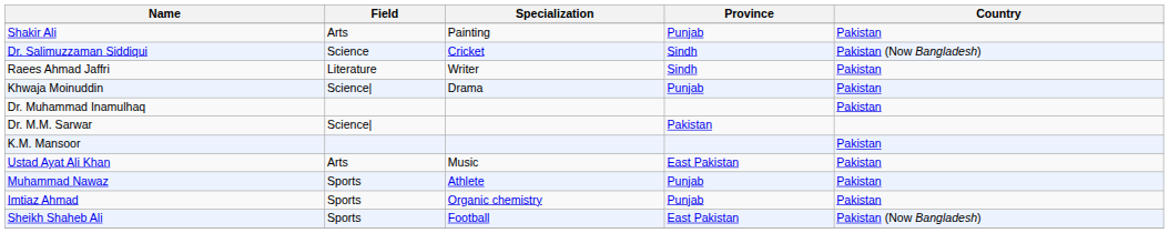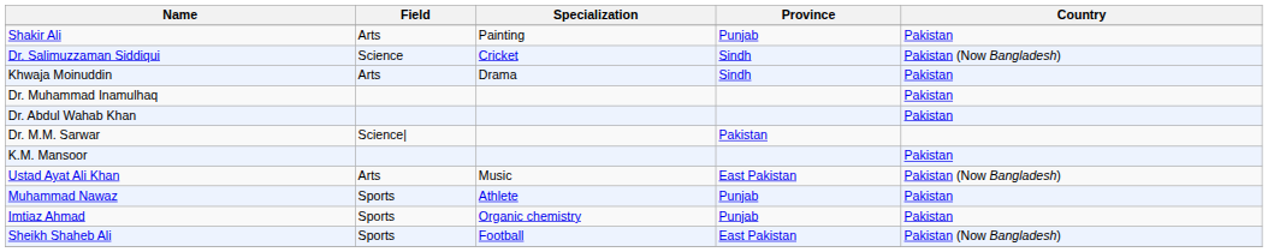- row: Raees Ahmad Jaffri | Literature | Writer | Sindh | Pakistan
Khwaja Moinuddin | Field: Science| -> Arts
Khwaja Moinuddin | Province: Punjab -> Sindh
+ row: Dr. Abdul Wahab Khan | Pakistan
Ustad Ayat Ali Khan | Country: Pakistan -> Pakistan (Now Bangladesh)
